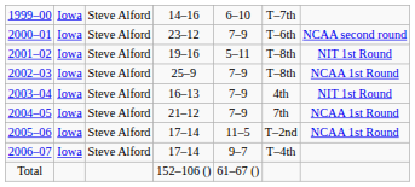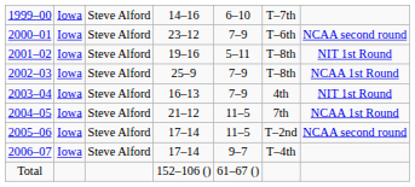2004–05 | column 5: 7–9 -> 11–5
2005–06 | column 7: NCAA 1st Round -> NCAA second round
